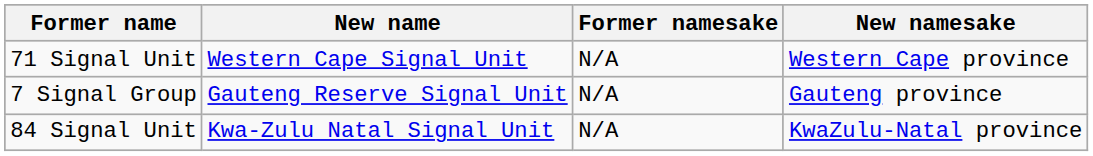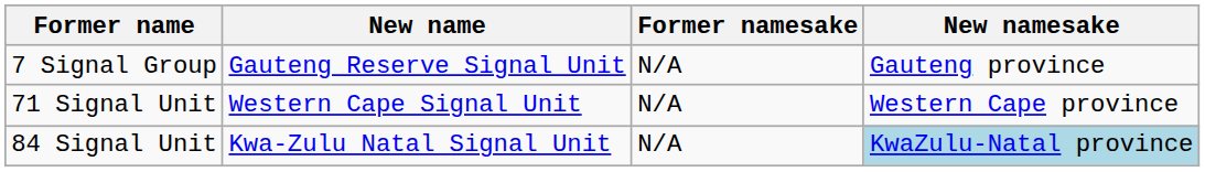rows swapped: 71 Signal Unit <-> 7 Signal Group
84 Signal Unit | New namesake: no background -> lightblue background
